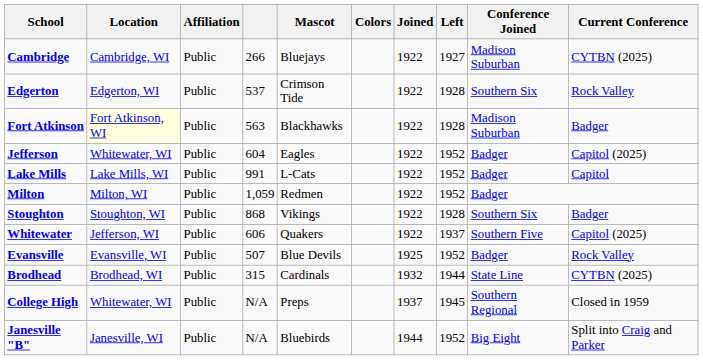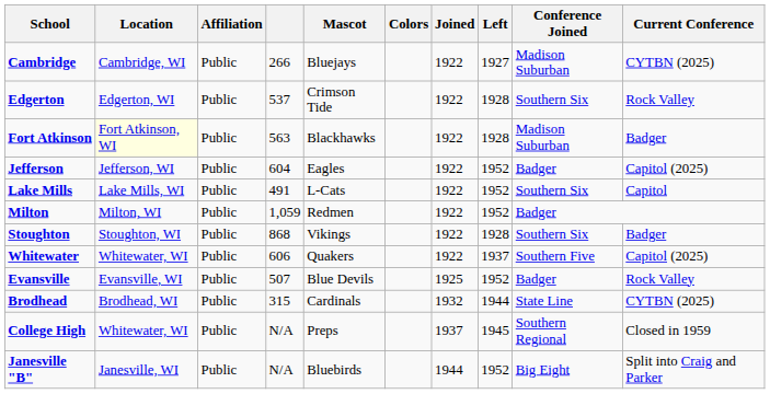Jefferson | Location: Whitewater, WI -> Jefferson, WI
Lake Mills | column 4: 991 -> 491
Lake Mills | Conference Joined: Badger -> Southern Six
Whitewater | Location: Jefferson, WI -> Whitewater, WI
